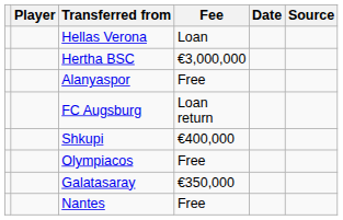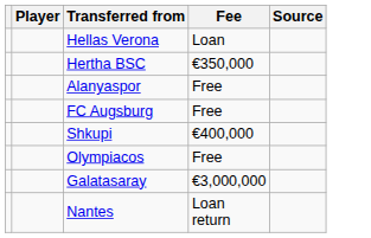- column: Date
Hertha BSC | Fee: €3,000,000 -> €350,000
FC Augsburg | Fee: Loan return -> Free
Galatasaray | Fee: €350,000 -> €3,000,000
Nantes | Fee: Free -> Loan return
